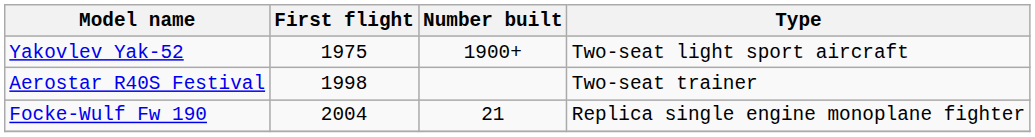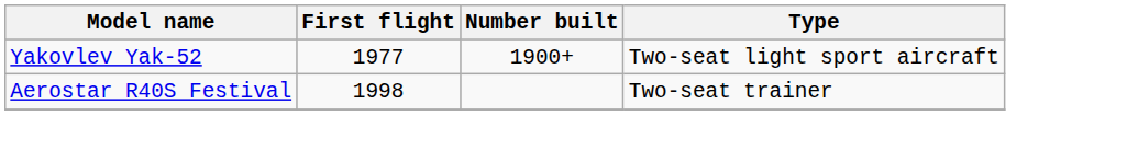Yakovlev Yak-52 | First flight: 1975 -> 1977
- row: Focke-Wulf Fw 190 | 2004 | 21 | Replica single engine monoplane fighter
